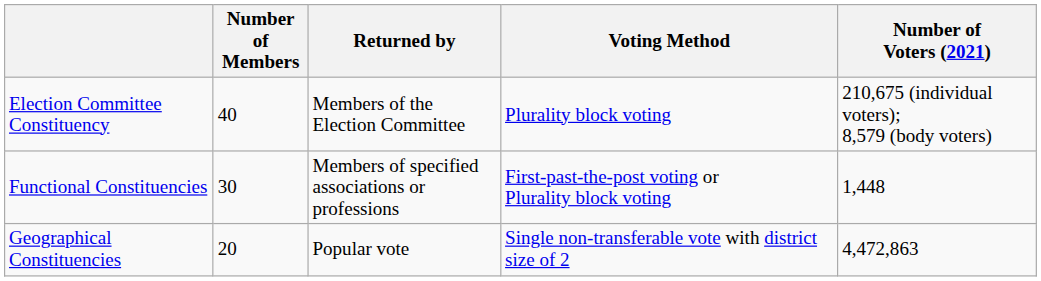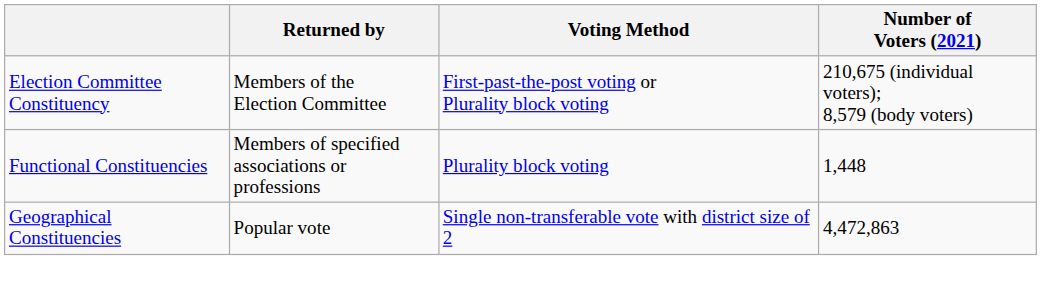- column: Number of Members | 40 | 30 | 20
Election Committee Constituency | Voting Method: Plurality block voting -> First-past-the-post voting or Plurality block voting
Functional Constituencies | Voting Method: First-past-the-post voting or Plurality block voting -> Plurality block voting
